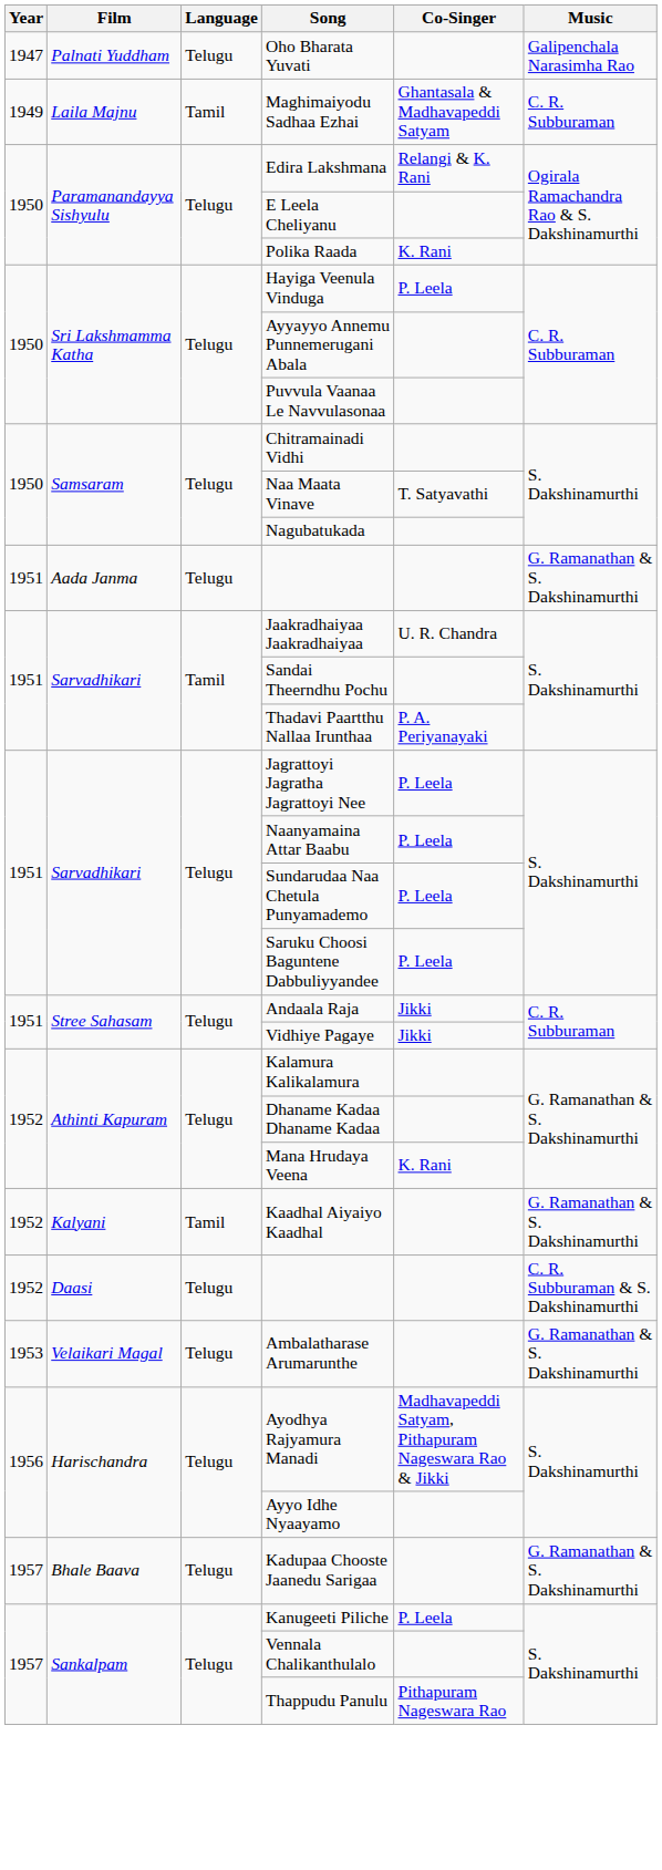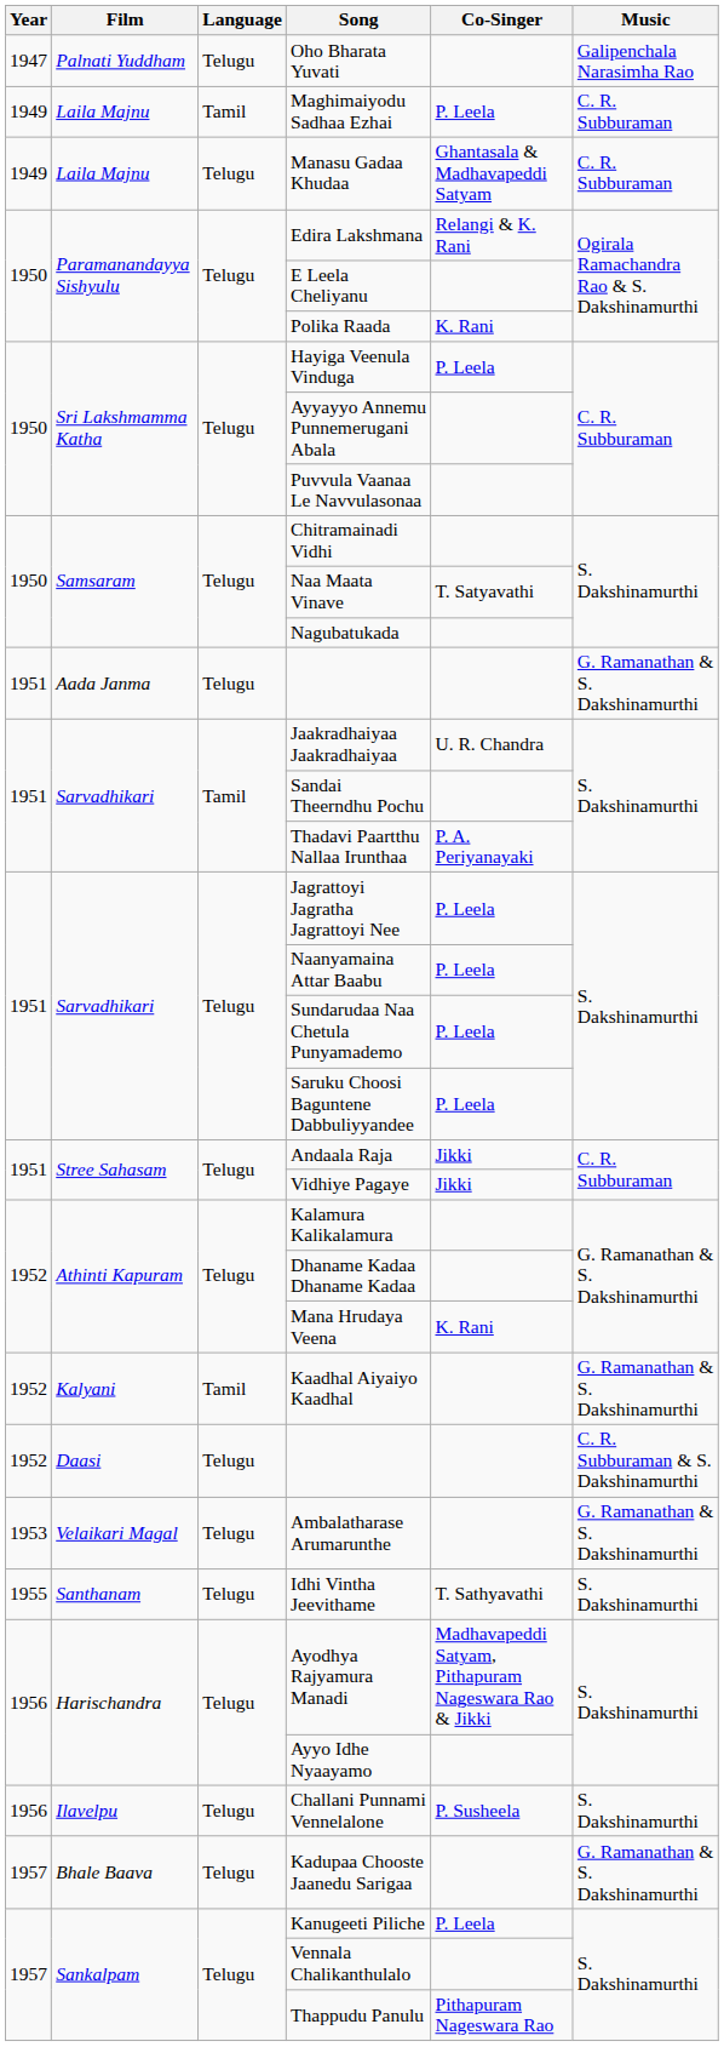Maghimaiyodu Sadhaa Ezhai | Co-Singer: Ghantasala & Madhavapeddi Satyam -> P. Leela
+ row: 1949 | Laila Majnu | Telugu | Manasu Gadaa Khudaa | Ghantasala & Madhavapeddi Satyam | C. R. Subburaman
+ row: 1955 | Santhanam | Telugu | Idhi Vintha Jeevithame | T. Sathyavathi | S. Dakshinamurthi
+ row: 1956 | Ilavelpu | Telugu | Challani Punnami Vennelalone | P. Susheela | S. Dakshinamurthi
